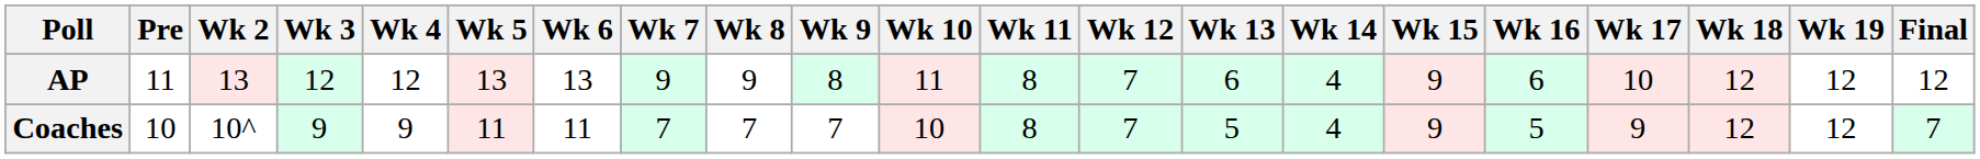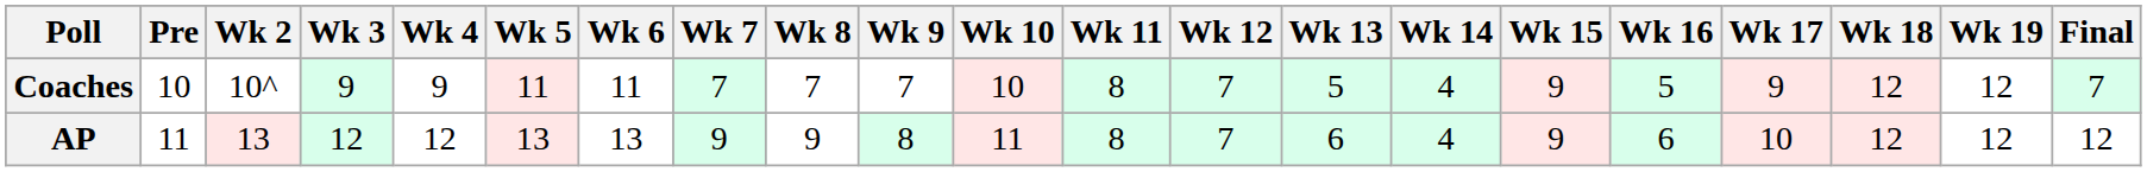rows swapped: AP <-> Coaches
